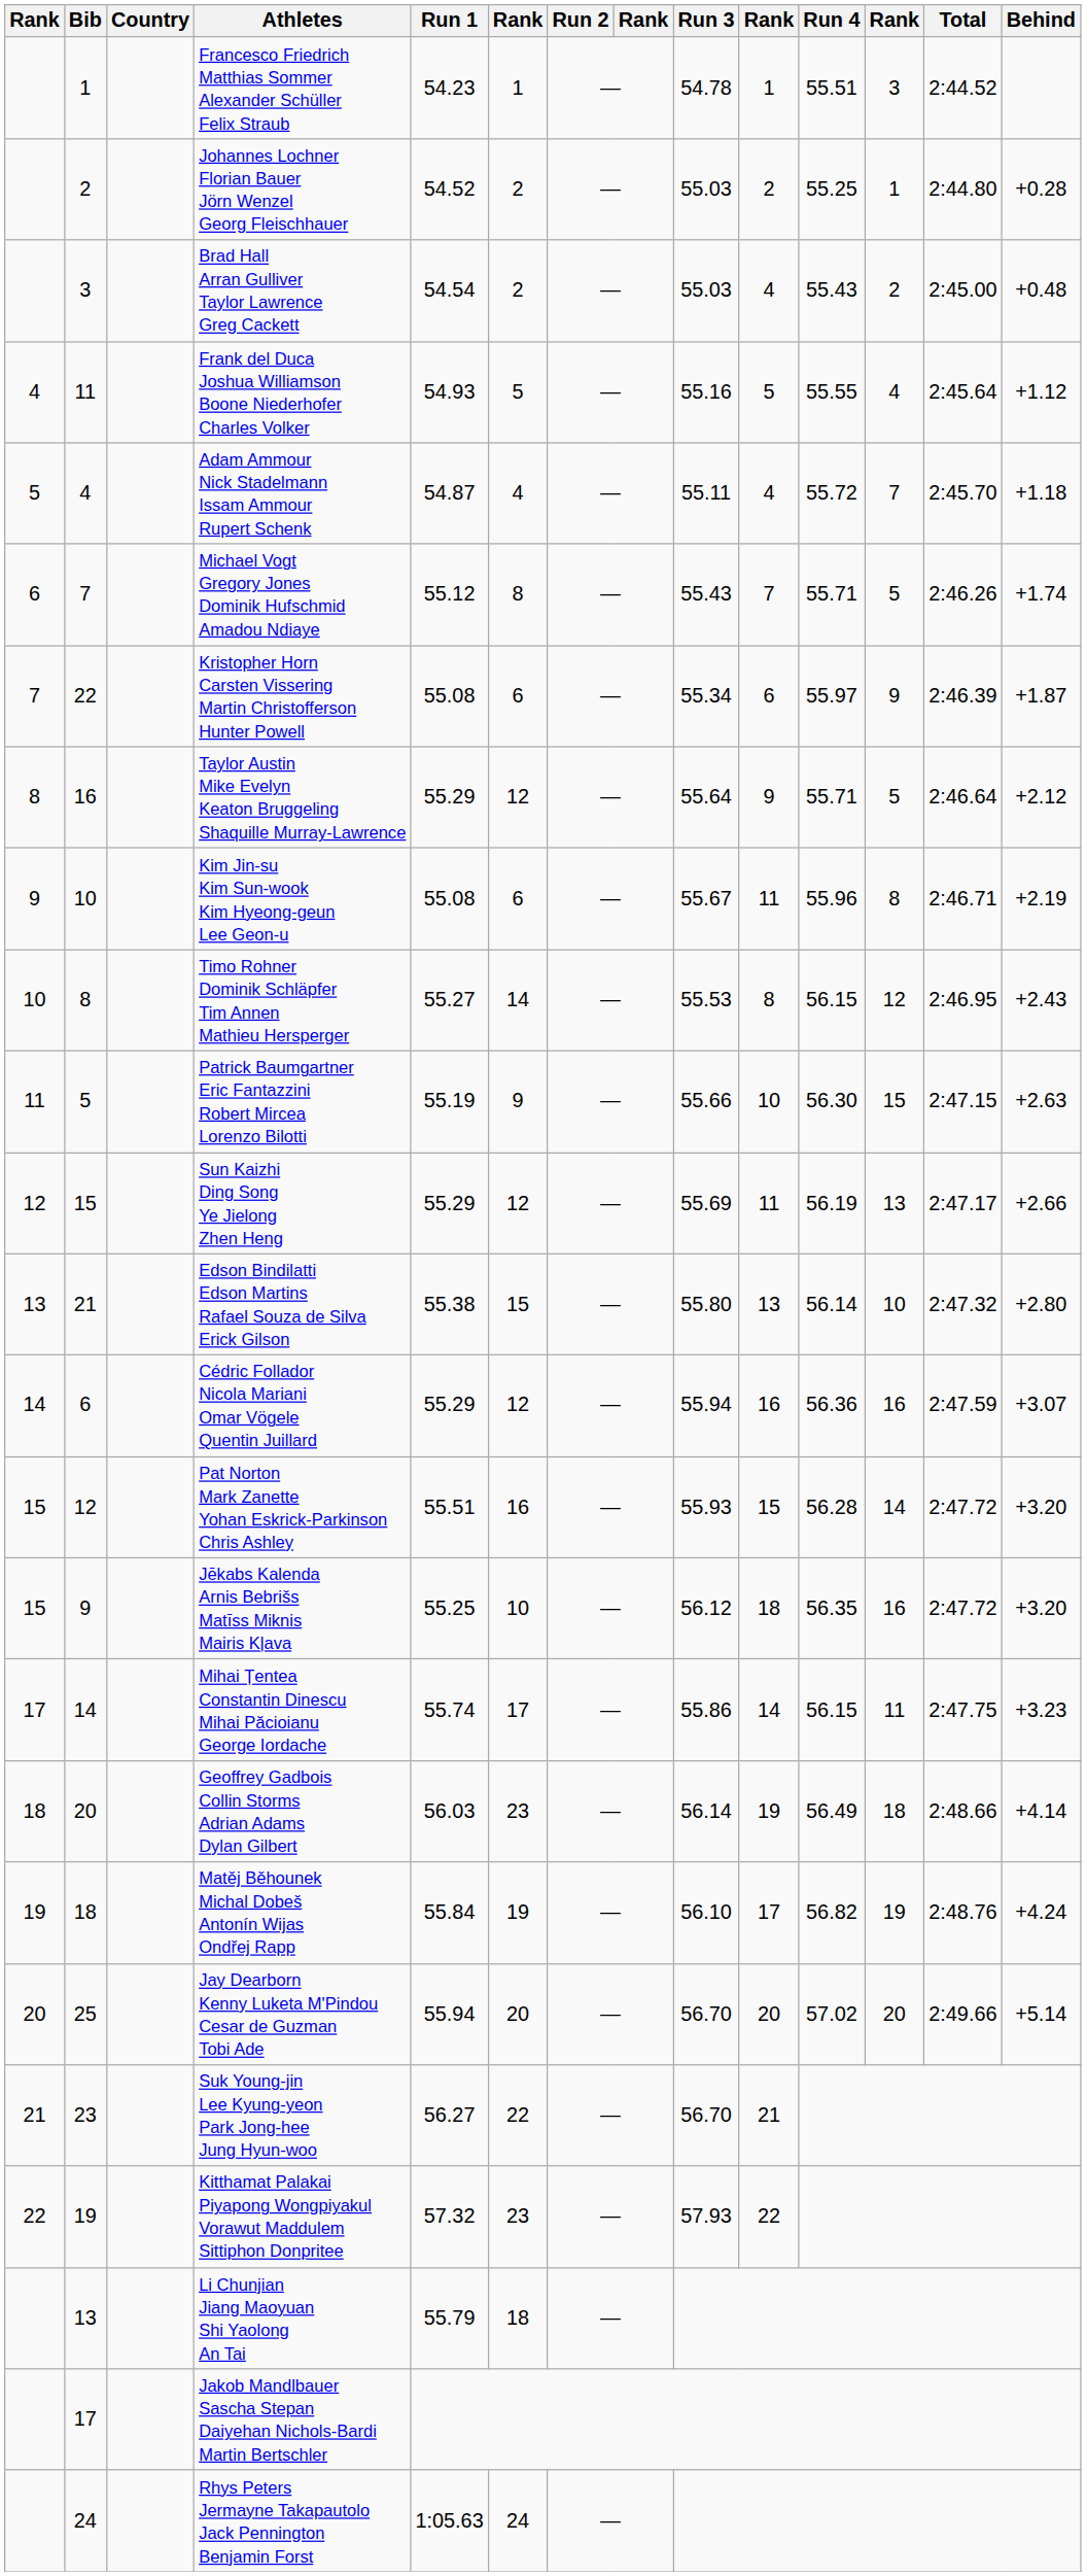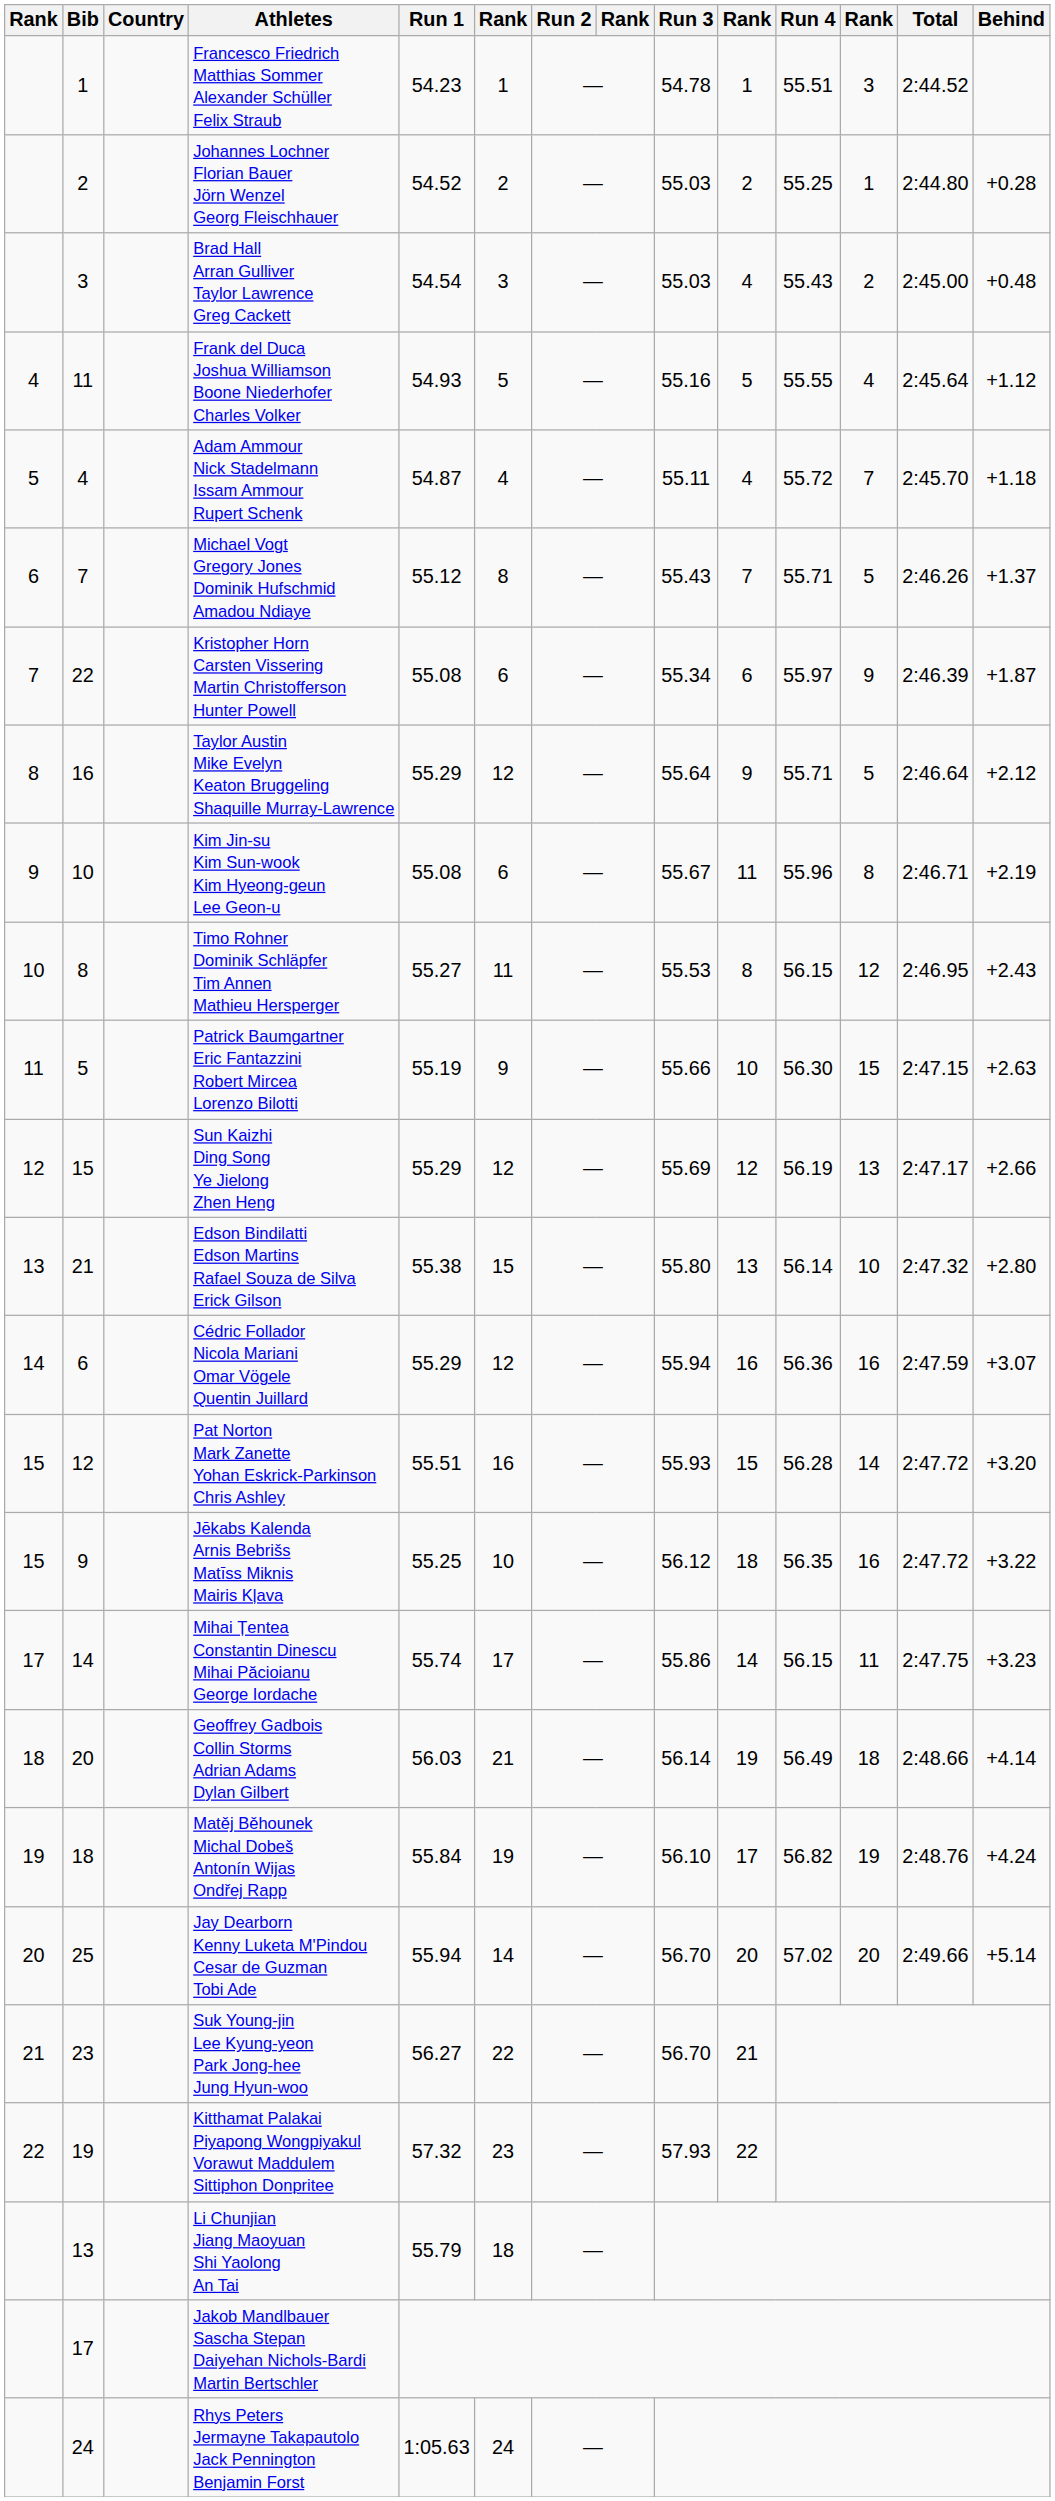Brad Hall Arran Gulliver Taylor Lawrence Greg Cackett | column 6: 2 -> 3
Michael Vogt Gregory Jones Dominik Hufschmid Amadou Ndiaye | Behind: +1.74 -> +1.37
Timo Rohner Dominik Schläpfer Tim Annen Mathieu Hersperger | column 6: 14 -> 11
Sun Kaizhi Ding Song Ye Jielong Zhen Heng | column 10: 11 -> 12
Jēkabs Kalenda Arnis Bebrišs Matīss Miknis Mairis Kļava | Behind: +3.20 -> +3.22
Geoffrey Gadbois Collin Storms Adrian Adams Dylan Gilbert | column 6: 23 -> 21
Jay Dearborn Kenny Luketa M'Pindou Cesar de Guzman Tobi Ade | column 6: 20 -> 14
